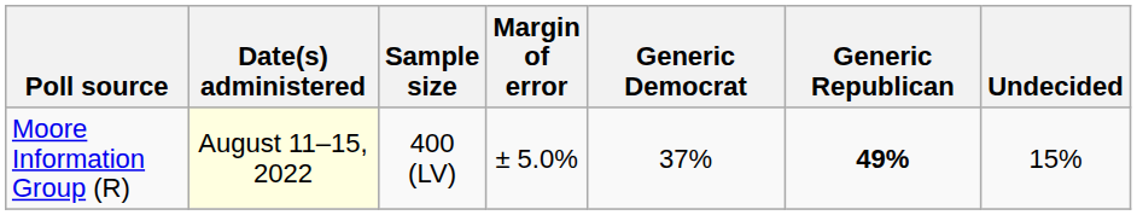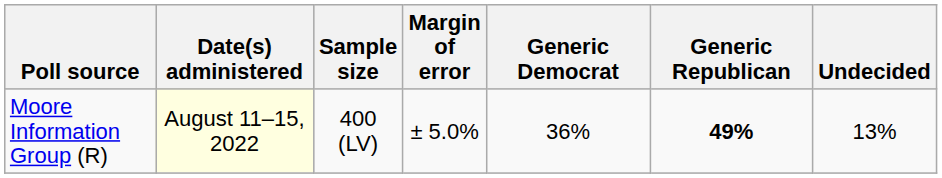Moore Information Group (R) | Generic Democrat: 37% -> 36%
Moore Information Group (R) | Undecided: 15% -> 13%
